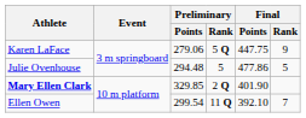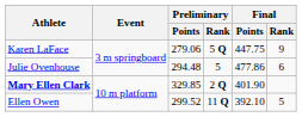Julie Ovenhouse | Final / Rank: 5 -> 6
Ellen Owen | Preliminary / Points: 299.54 -> 299.52
Ellen Owen | Final / Rank: 7 -> 5
